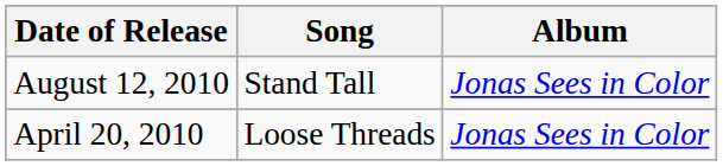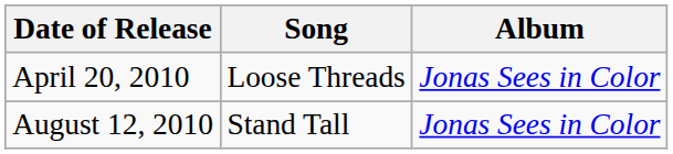rows swapped: April 20, 2010 <-> August 12, 2010
